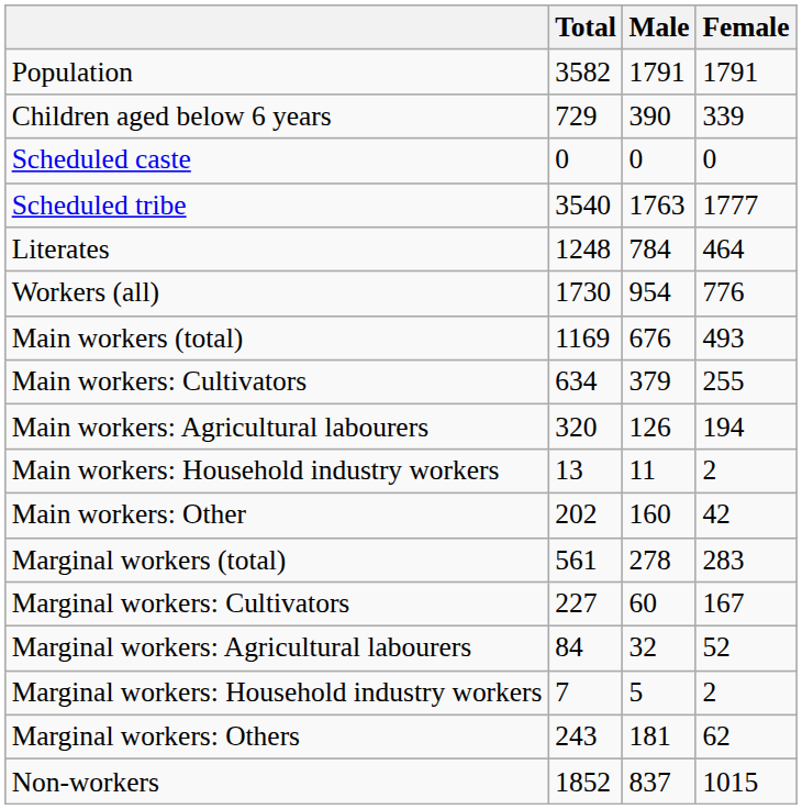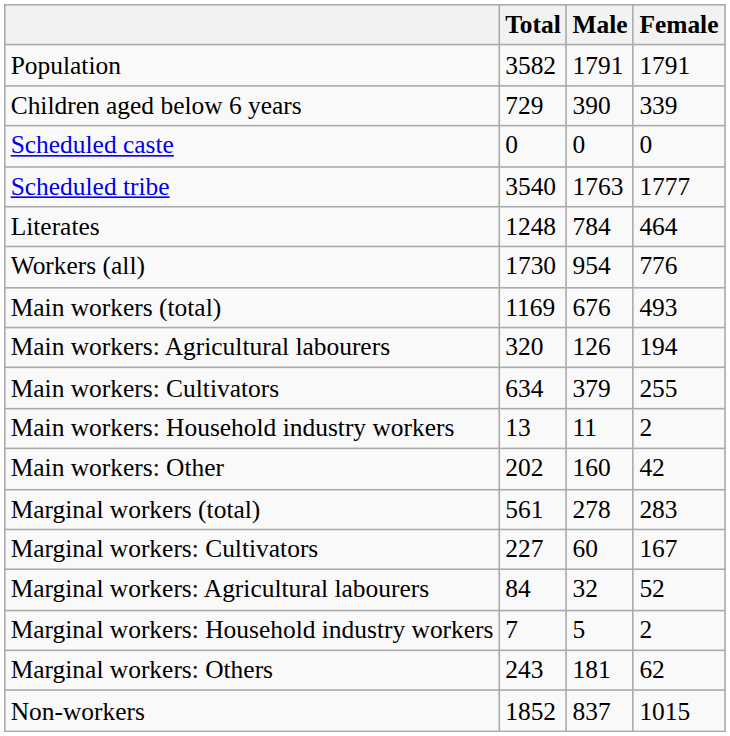rows swapped: Main workers: Cultivators <-> Main workers: Agricultural labourers
